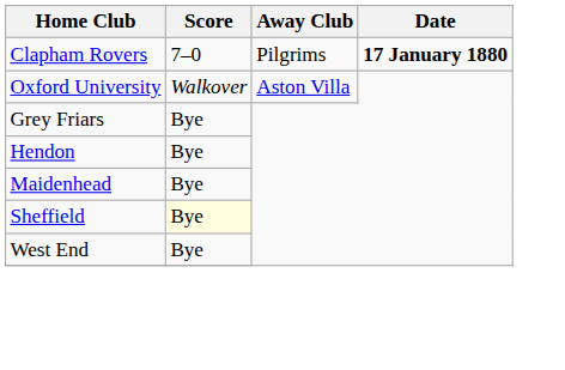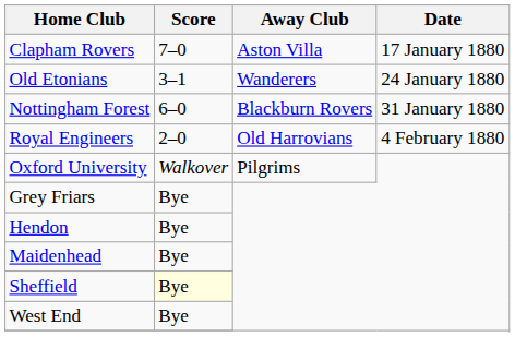Clapham Rovers | Away Club: Pilgrims -> Aston Villa
Clapham Rovers | Date: bold -> normal
+ row: Old Etonians | 3–1 | Wanderers | 24 January 1880
+ row: Nottingham Forest | 6–0 | Blackburn Rovers | 31 January 1880
+ row: Royal Engineers | 2–0 | Old Harrovians | 4 February 1880
Oxford University | Away Club: Aston Villa -> Pilgrims
